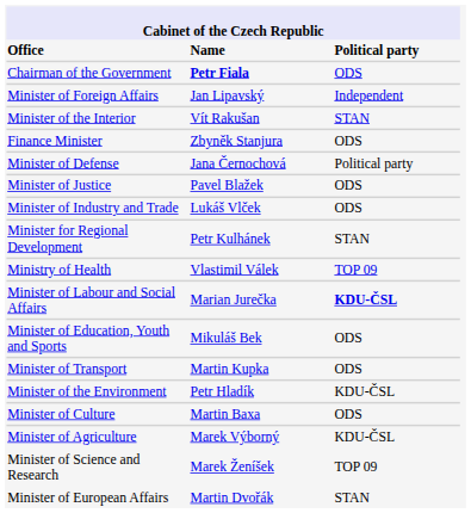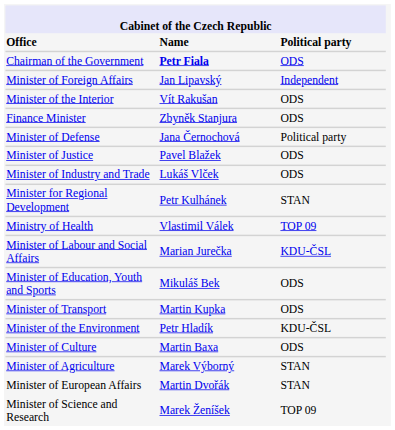Minister of the Interior | column 3: STAN -> ODS
Minister of Labour and Social Affairs | column 3: bold -> normal
Minister of Agriculture | column 3: KDU-ČSL -> STAN
rows swapped: Minister of European Affairs <-> Minister of Science and Research
